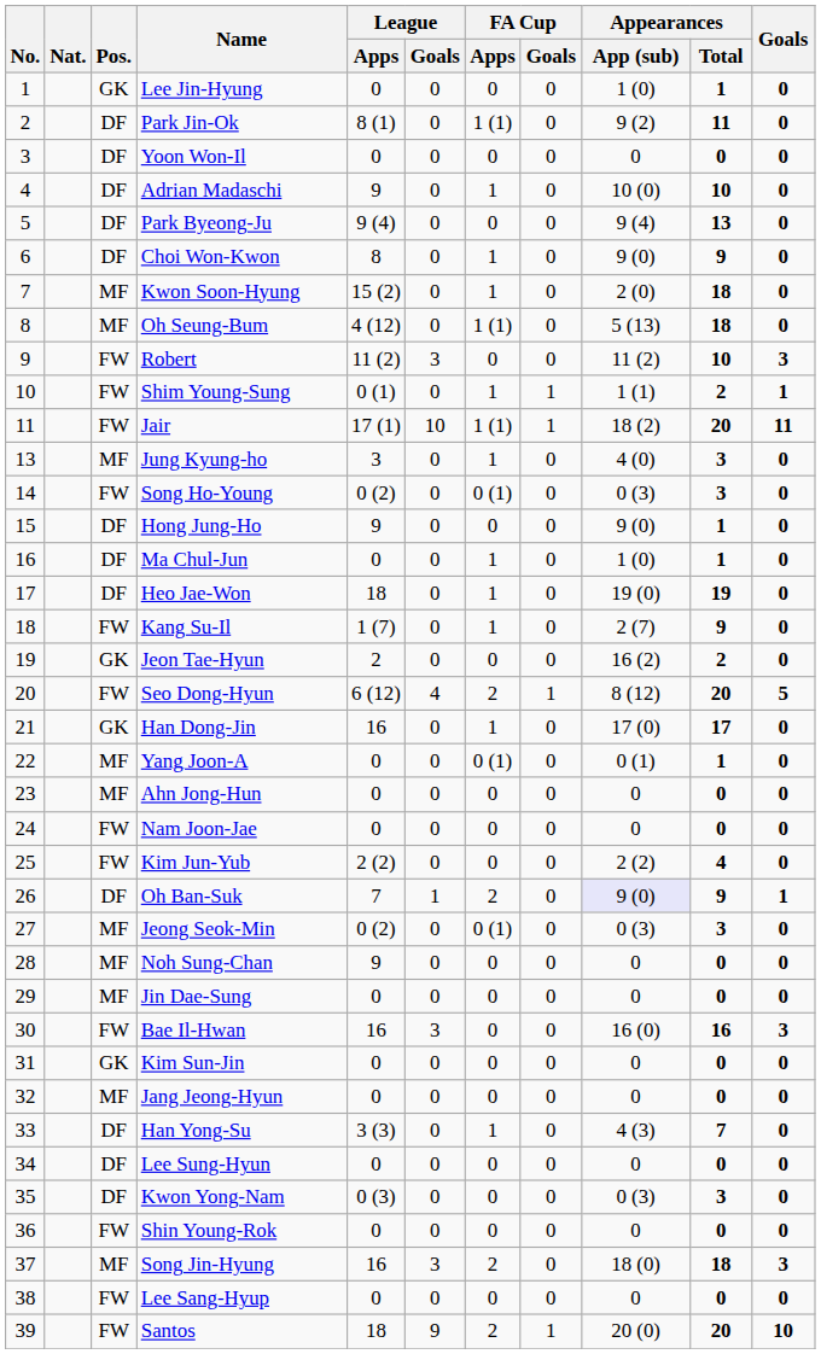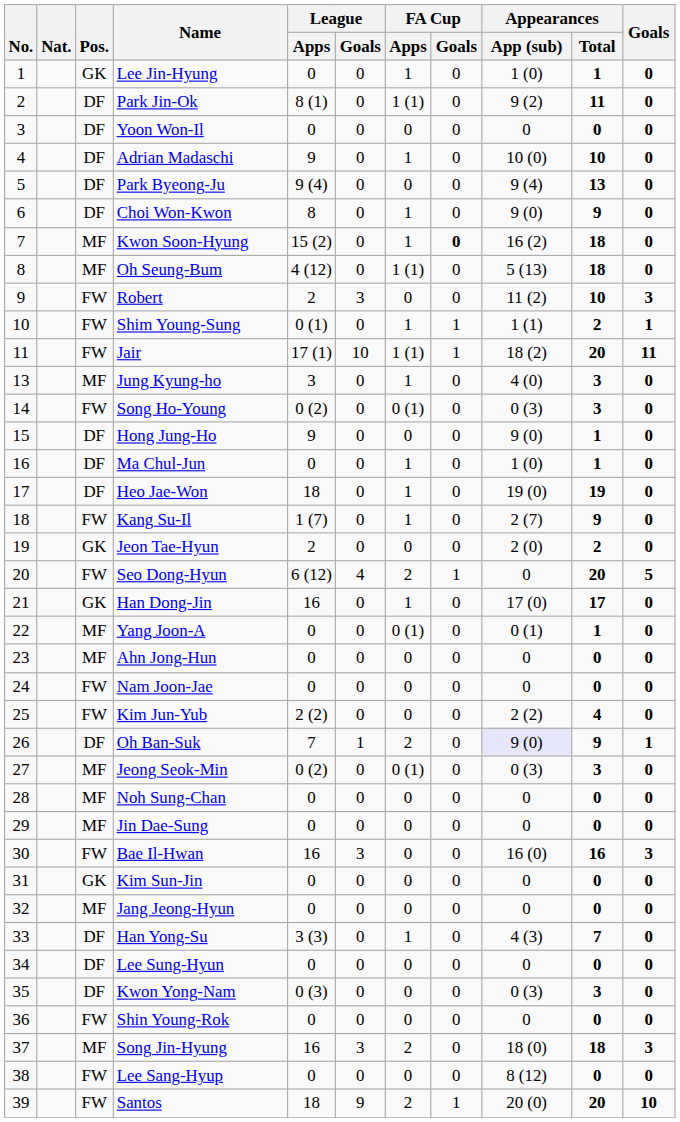Lee Jin-Hyung | FA Cup / Apps: 0 -> 1
Kwon Soon-Hyung | FA Cup / Goals: normal -> bold
Kwon Soon-Hyung | Appearances / App (sub): 2 (0) -> 16 (2)
Robert | League / Apps: 11 (2) -> 2
Jeon Tae-Hyun | Appearances / App (sub): 16 (2) -> 2 (0)
Seo Dong-Hyun | Appearances / App (sub): 8 (12) -> 0
Noh Sung-Chan | League / Apps: 9 -> 0
Lee Sang-Hyup | Appearances / App (sub): 0 -> 8 (12)
